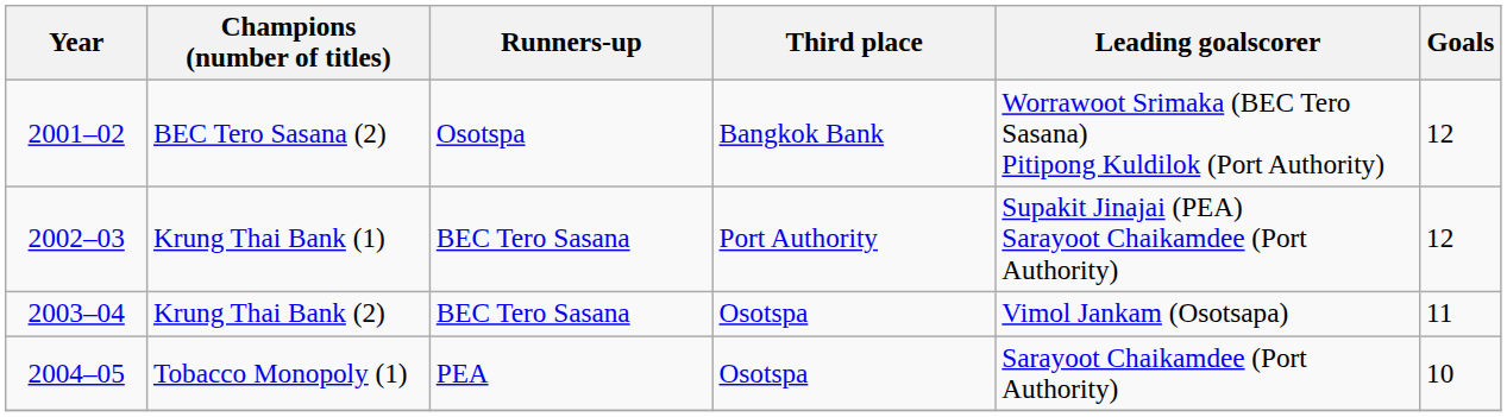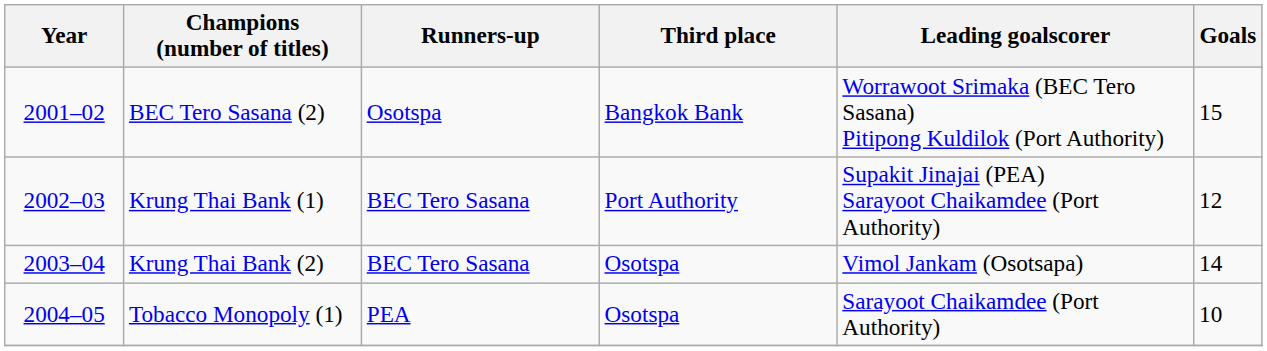BEC Tero Sasana (2) | Goals: 12 -> 15
Krung Thai Bank (2) | Goals: 11 -> 14
